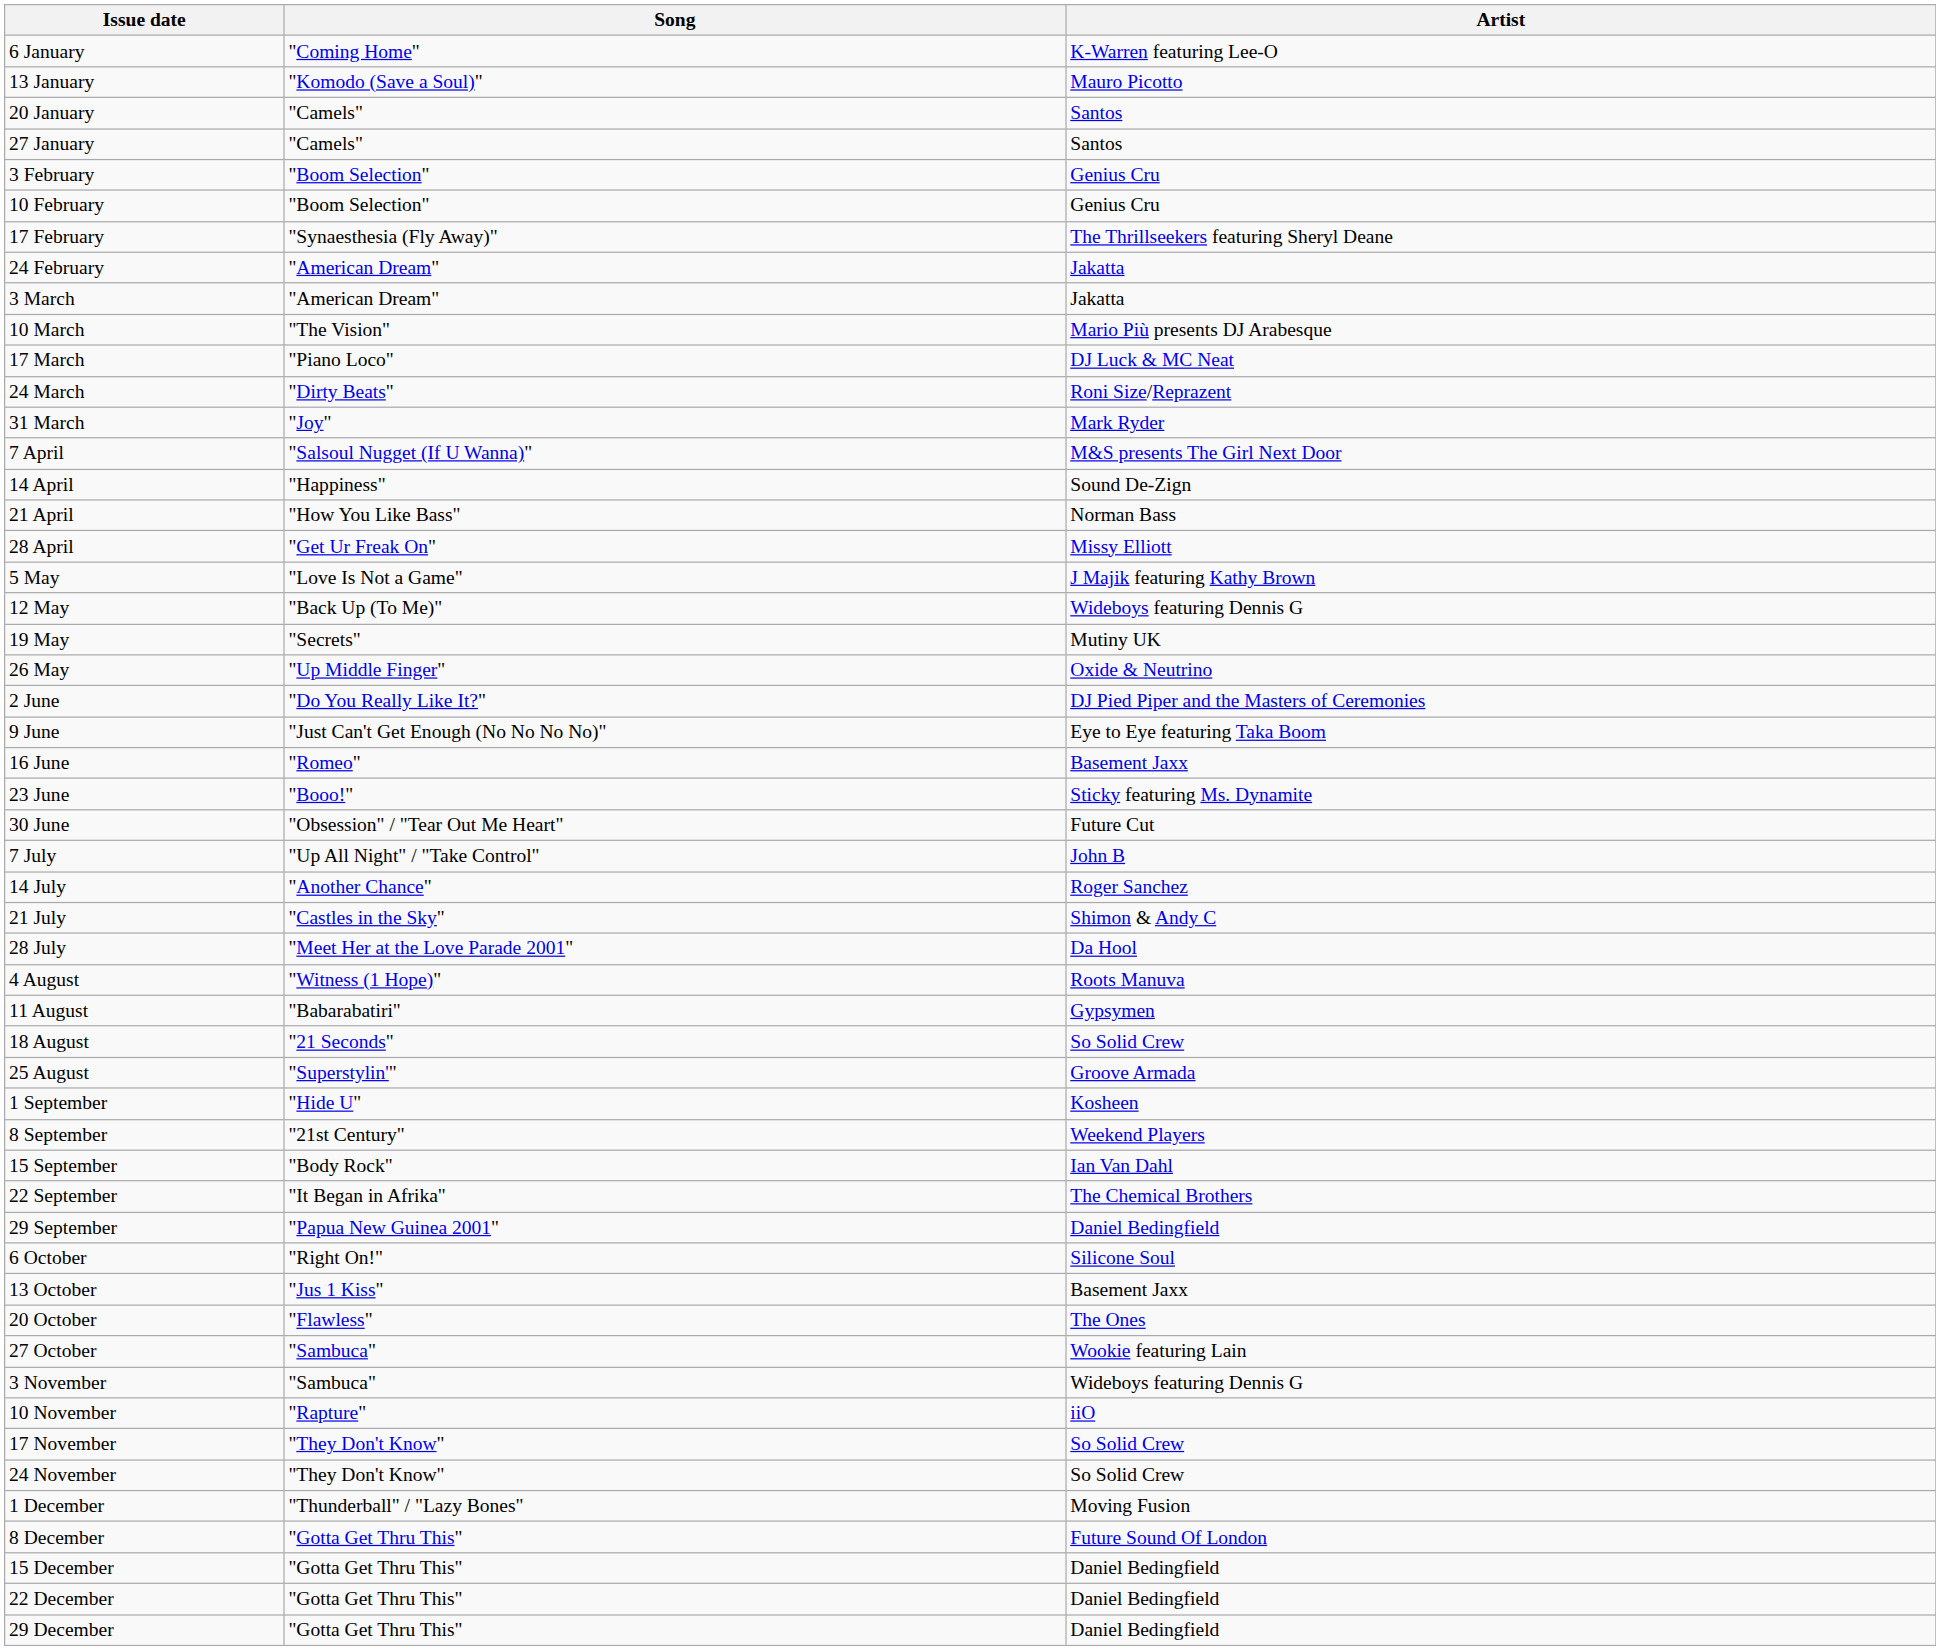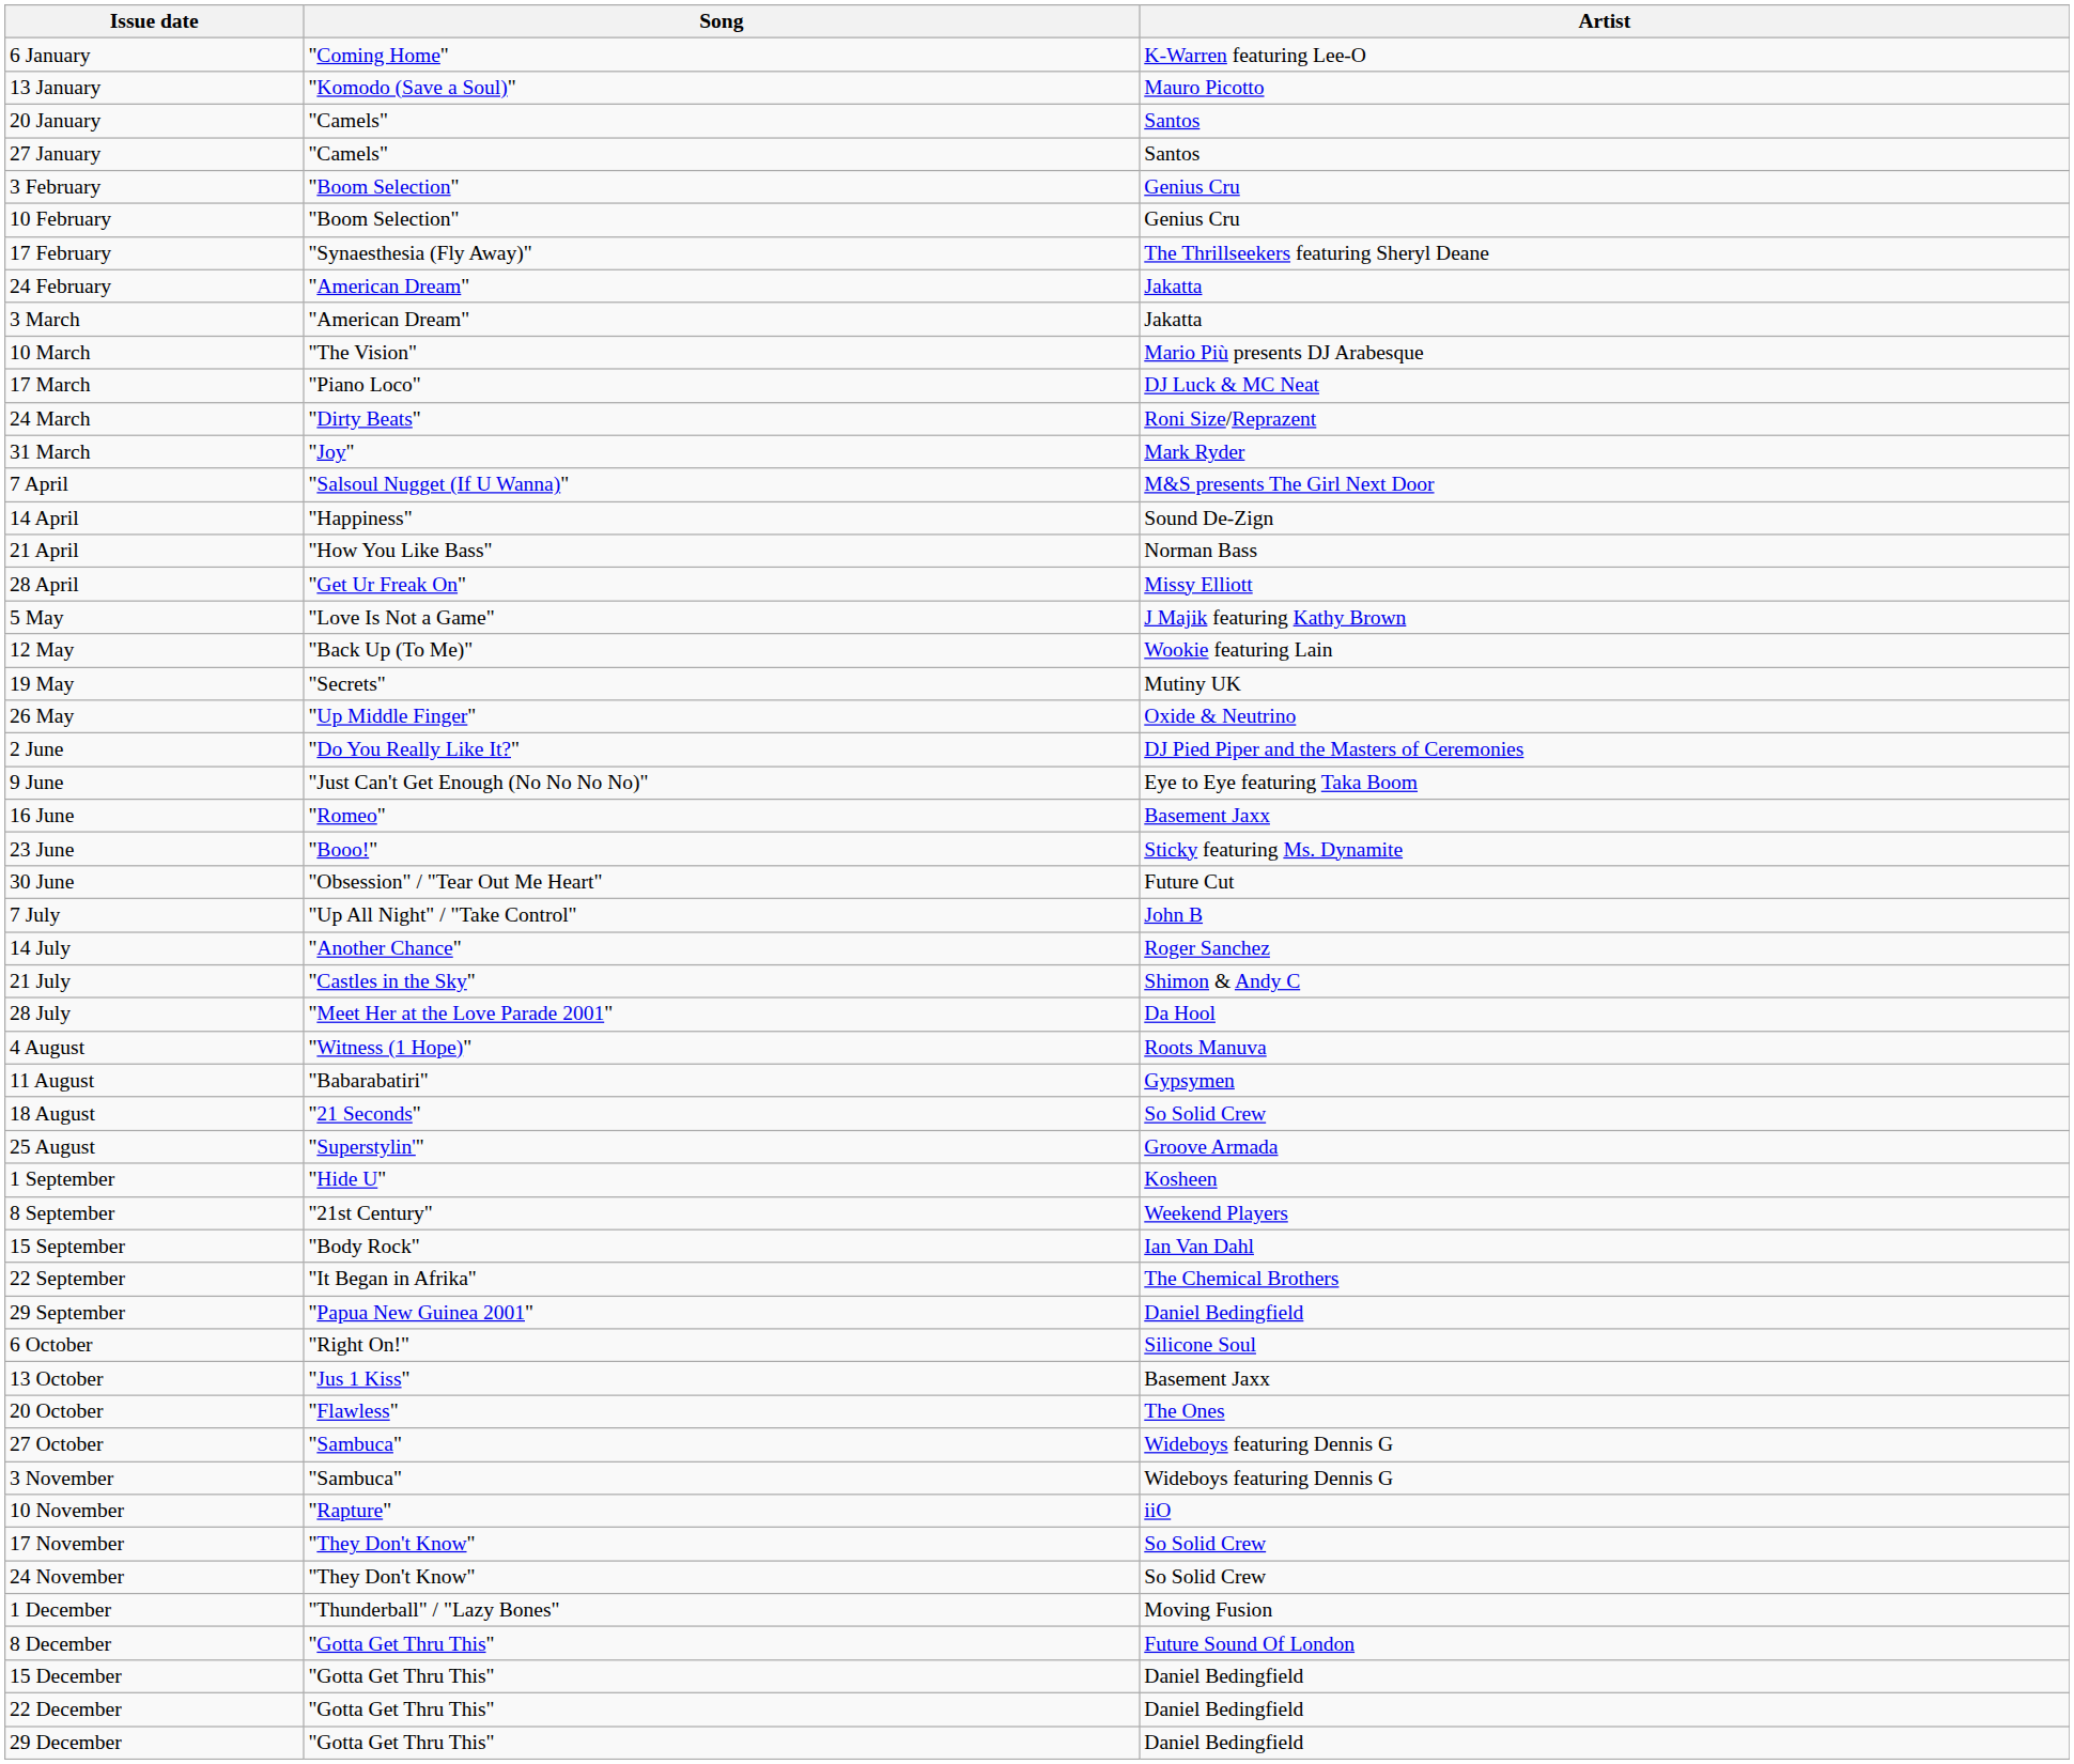12 May | Artist: Wideboys featuring Dennis G -> Wookie featuring Lain
27 October | Artist: Wookie featuring Lain -> Wideboys featuring Dennis G
